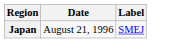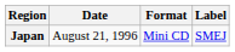+ column: Format | Mini CD
